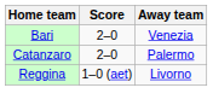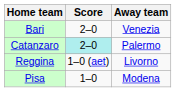Catanzaro | Score: no background -> paleturquoise background
+ row: Pisa | 1–0 | Modena
